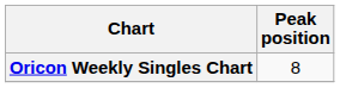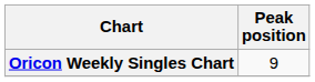Oricon Weekly Singles Chart | Peak position: 8 -> 9
